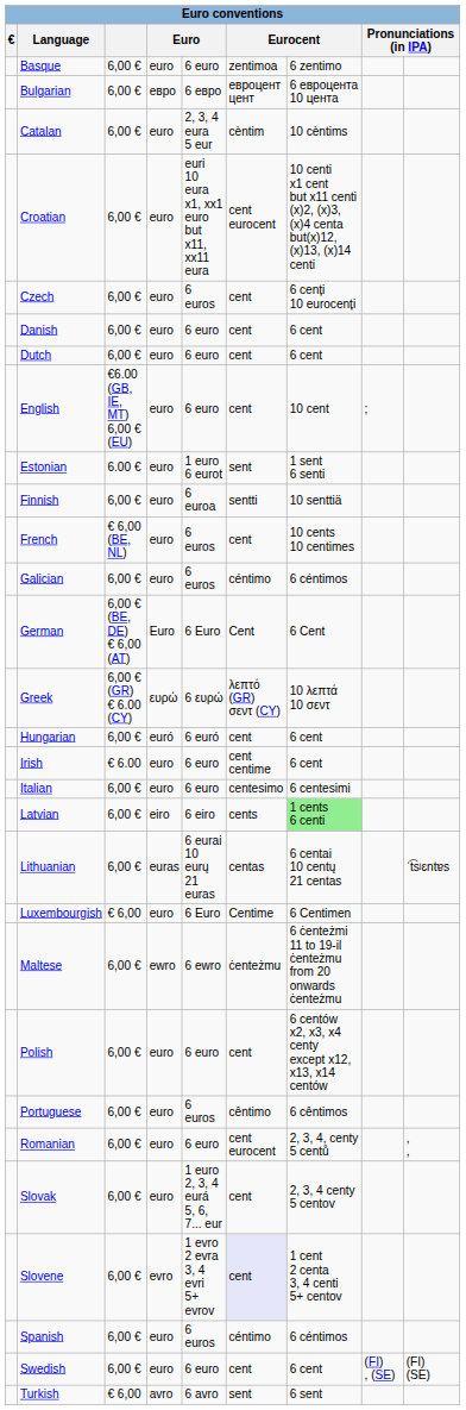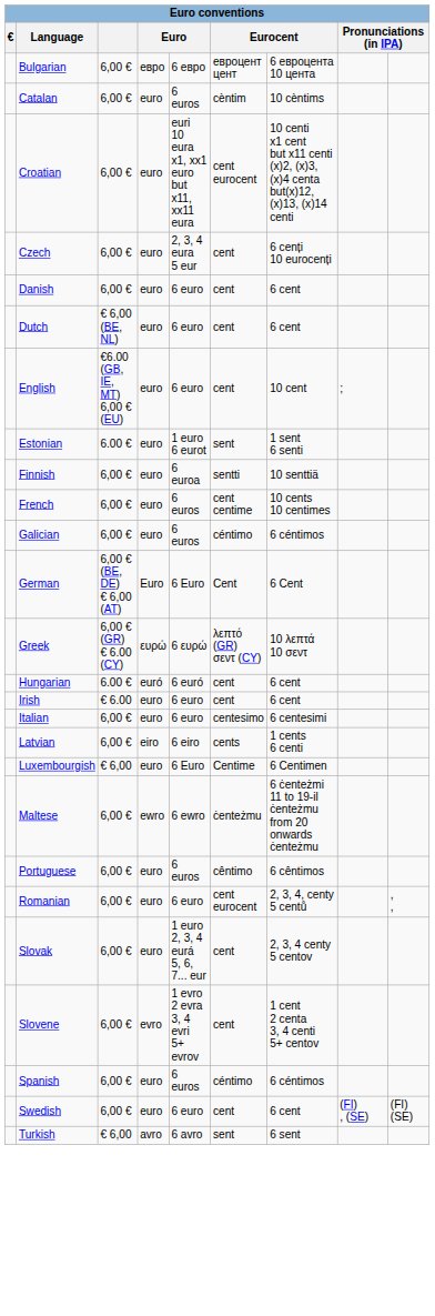- row: Basque | 6,00 € | euro | 6 euro | zentimoa | 6 zentimo
Catalan | column 5: 2, 3, 4 eura 5 eur -> 6 euros
Czech | column 5: 6 euros -> 2, 3, 4 eura 5 eur
Dutch | column 3: 6,00 € -> € 6,00 (BE, NL)
French | column 3: € 6,00 (BE, NL) -> 6,00 €
French | column 6: cent -> cent centime
Hungarian | column 3: 6,00 € -> 6.00 €
Irish | column 6: cent centime -> cent
Latvian | column 7: lightgreen background -> no background
- row: Lithuanian | 6,00 € | euras | 6 eurai 10 eurų 21 euras | centas | 6 centai 10 centų 21 centas | ˈt͡sʲɛntɐs
- row: Polish | 6,00 € | euro | 6 euro | cent | 6 centów x2, x3, x4 centy except x12, x13, x14 centów
Slovene | column 6: lavender background -> no background
